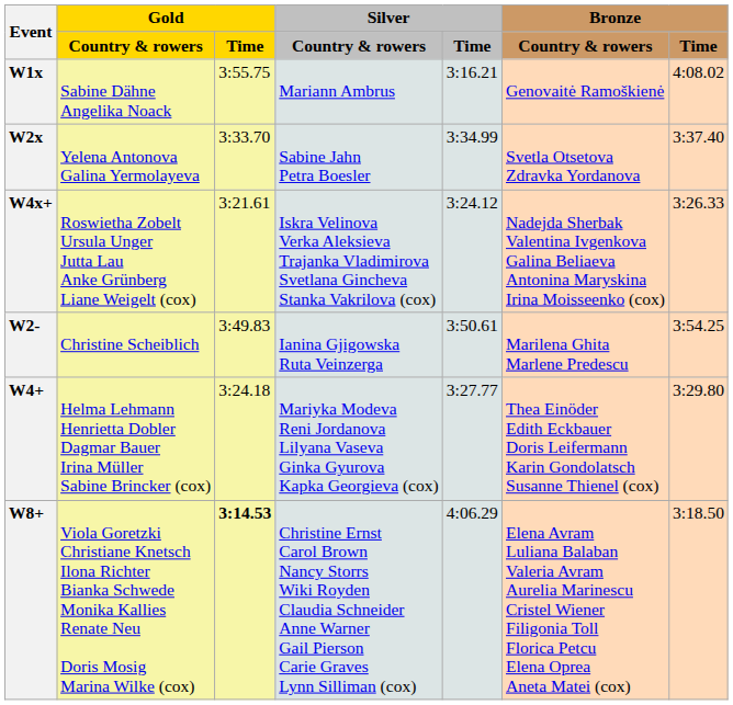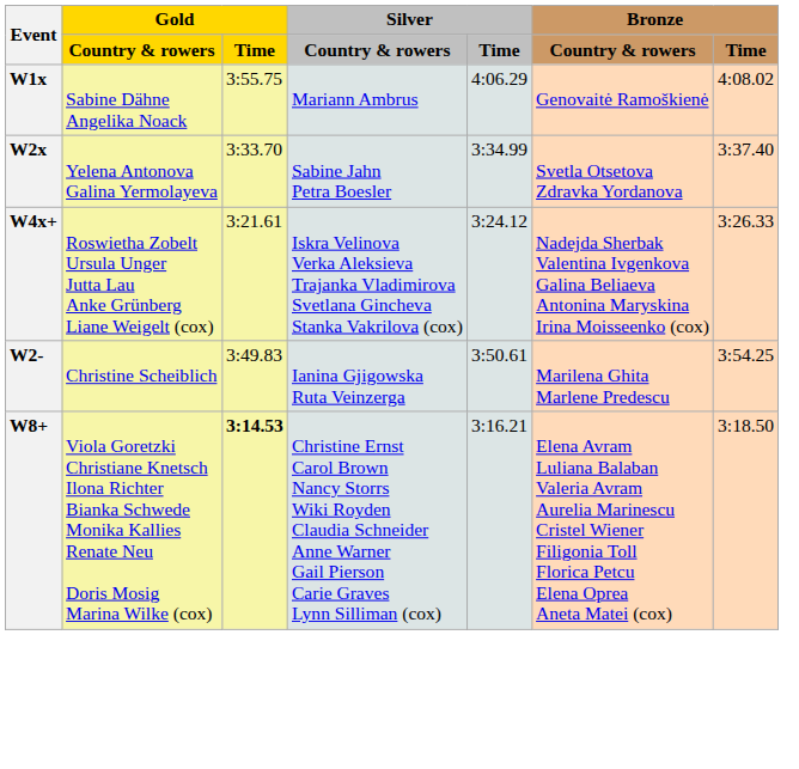W1x | Silver / Time: 3:16.21 -> 4:06.29
- row: W4+ | Helma Lehmann Henrietta Dobler Dagmar Bauer Irina Müller Sabine Brincker (cox) | 3:24.18 | Mariyka Modeva Reni Jordanova Lilyana Vaseva Ginka Gyurova Kapka Georgieva (cox) | 3:27.77 | Thea Einöder Edith Eckbauer Doris Leifermann Karin Gondolatsch Susanne Thienel (cox) | 3:29.80
W8+ | Silver / Time: 4:06.29 -> 3:16.21
